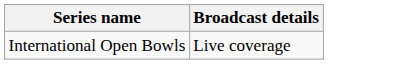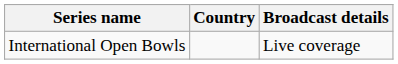+ column: Country
